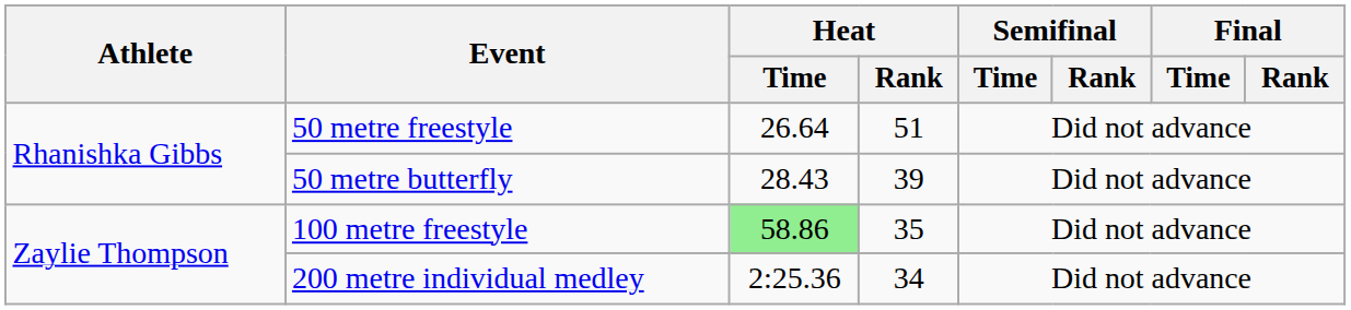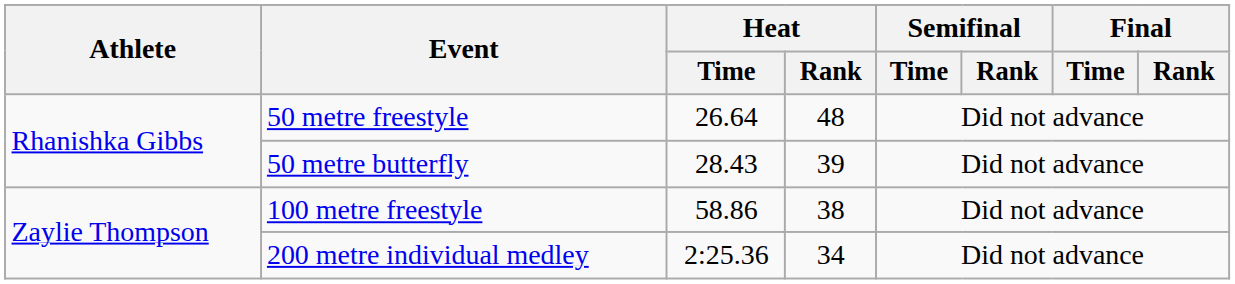50 metre freestyle | Heat / Rank: 51 -> 48
100 metre freestyle | Heat / Time: lightgreen background -> no background
100 metre freestyle | Heat / Rank: 35 -> 38
